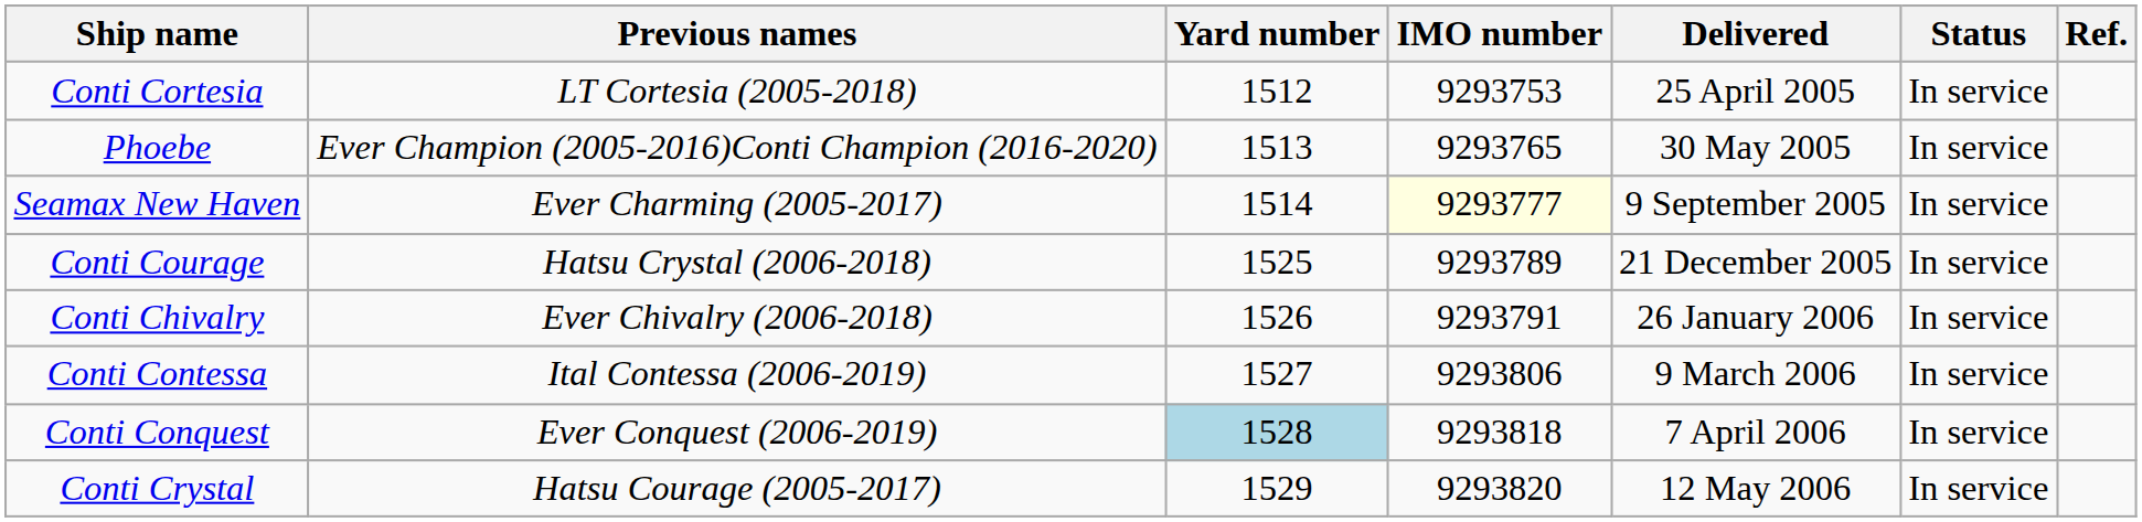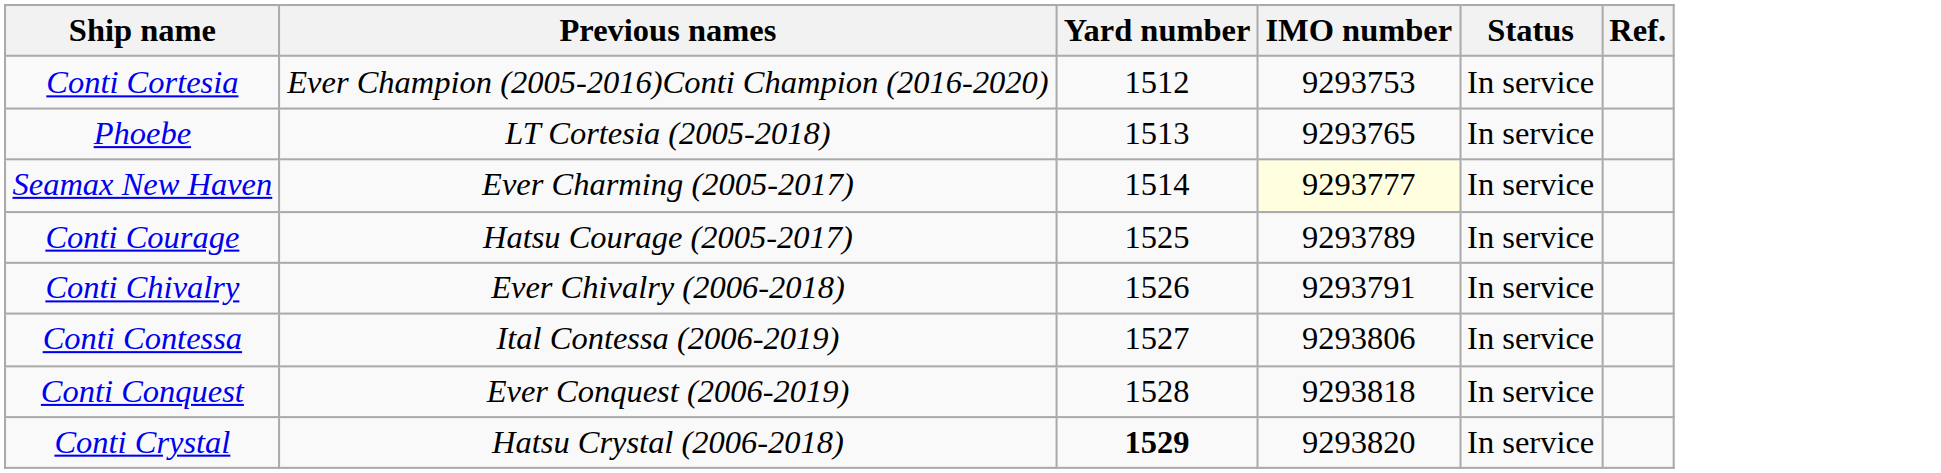- column: Delivered | 25 April 2005 | 30 May 2005 | 9 September 2005 | 21 December 2005 | 26 January 2006 | 9 March 2006 | 7 April 2006 | 12 May 2006
Conti Cortesia | Previous names: LT Cortesia (2005-2018) -> Ever Champion (2005-2016)Conti Champion (2016-2020)
Phoebe | Previous names: Ever Champion (2005-2016)Conti Champion (2016-2020) -> LT Cortesia (2005-2018)
Conti Courage | Previous names: Hatsu Crystal (2006-2018) -> Hatsu Courage (2005-2017)
Conti Conquest | Yard number: lightblue background -> no background
Conti Crystal | Previous names: Hatsu Courage (2005-2017) -> Hatsu Crystal (2006-2018)
Conti Crystal | Yard number: normal -> bold
